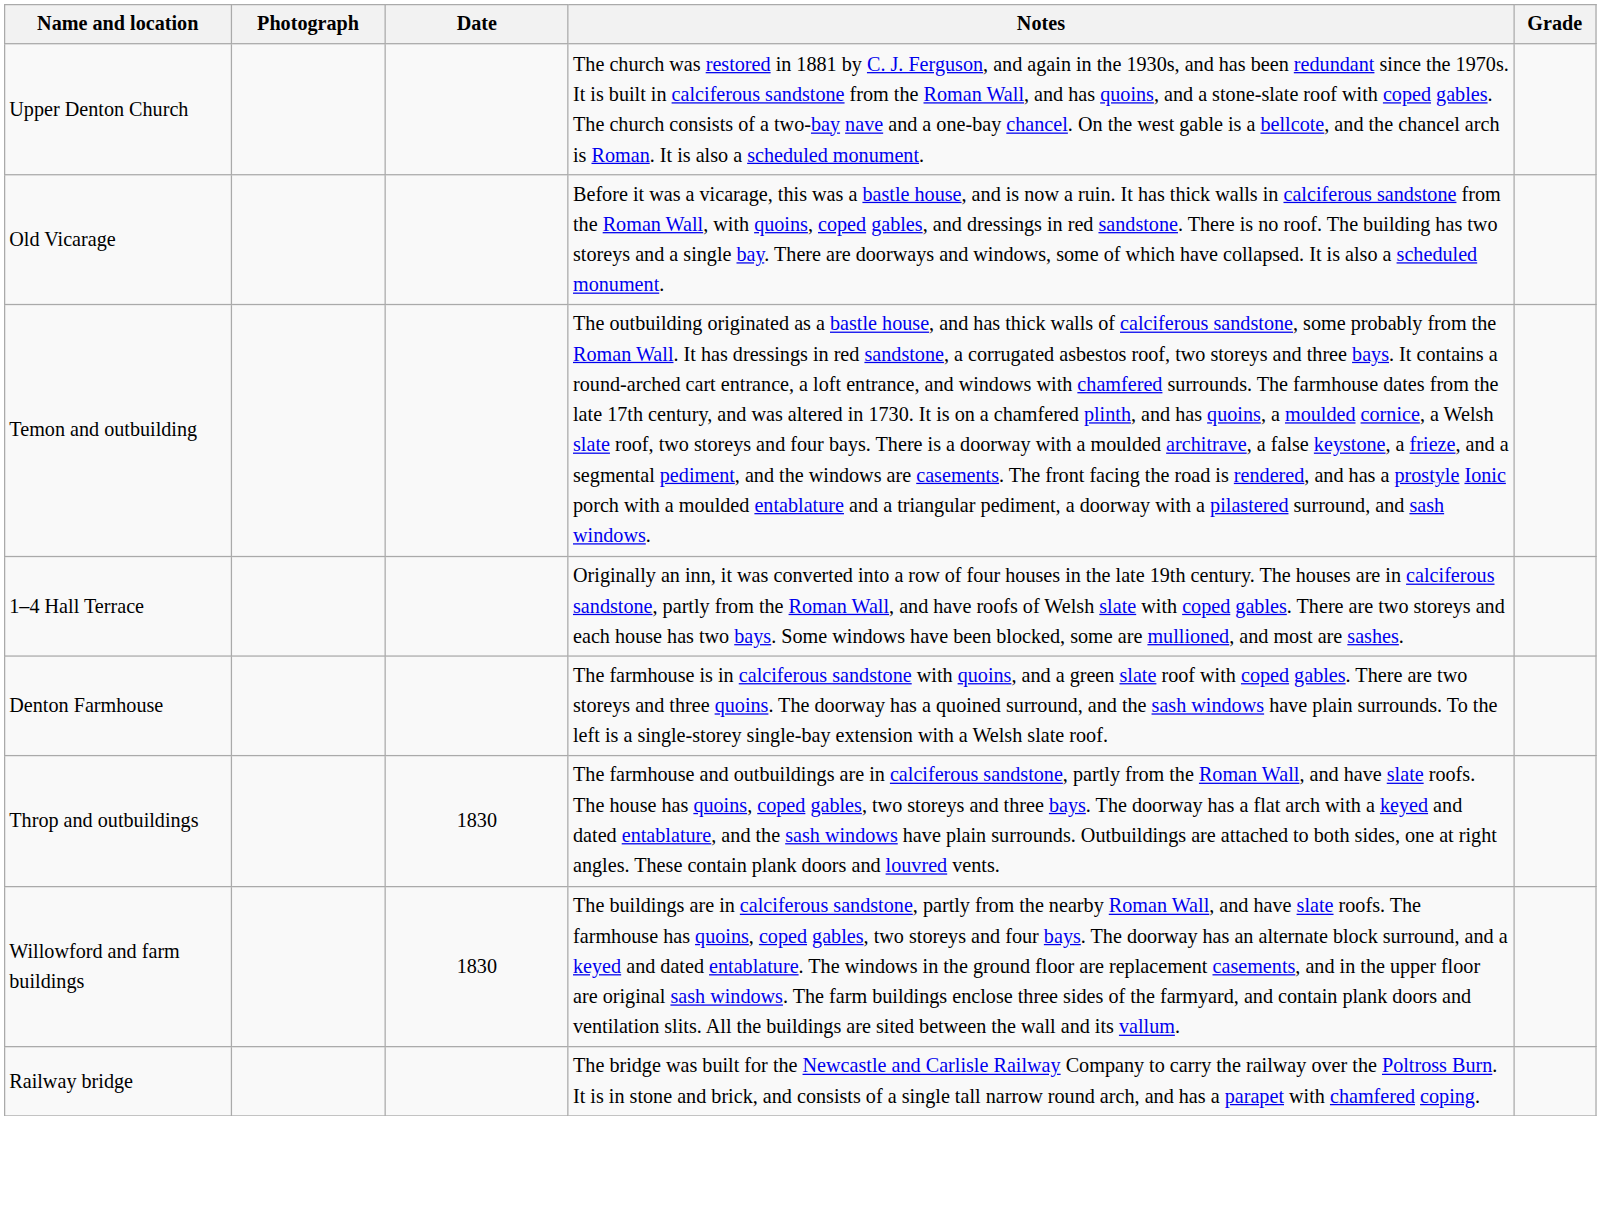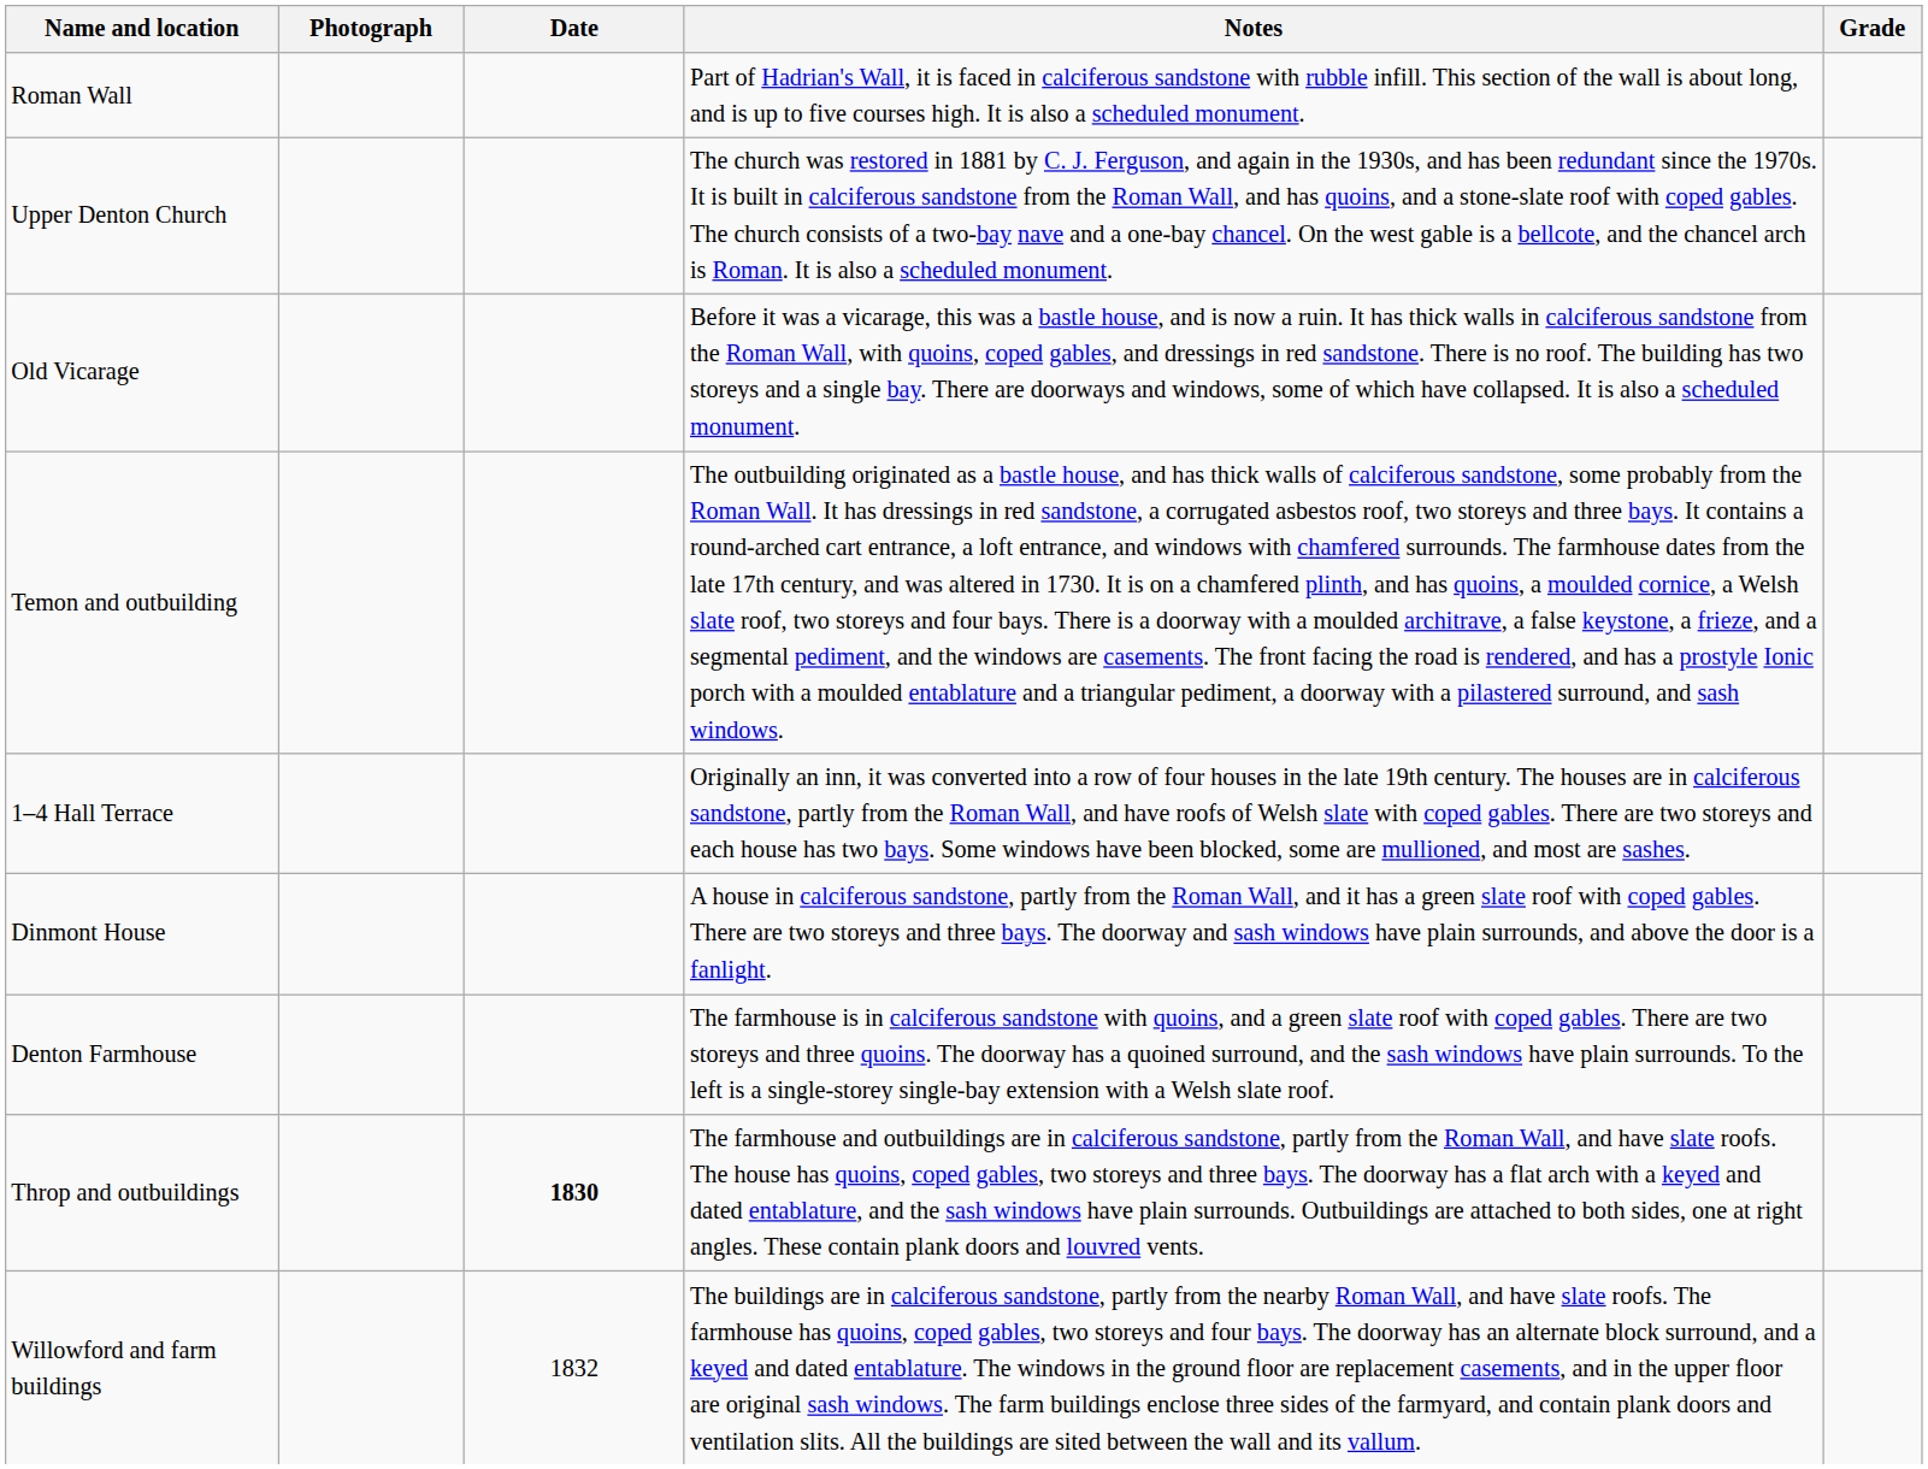+ row: Roman Wall | Part of Hadrian's Wall, it is faced in calciferous sandstone with rubble infill. This section of the wall is about long, and is up to five courses high. It is also a scheduled monument.
+ row: Dinmont House | A house in calciferous sandstone, partly from the Roman Wall, and it has a green slate roof with coped gables. There are two storeys and three bays. The doorway and sash windows have plain surrounds, and above the door is a fanlight.
Throp and outbuildings | Date: normal -> bold
Willowford and farm buildings | Date: 1830 -> 1832
- row: Railway bridge | The bridge was built for the Newcastle and Carlisle Railway Company to carry the railway over the Poltross Burn. It is in stone and brick, and consists of a single tall narrow round arch, and has a parapet with chamfered coping.
